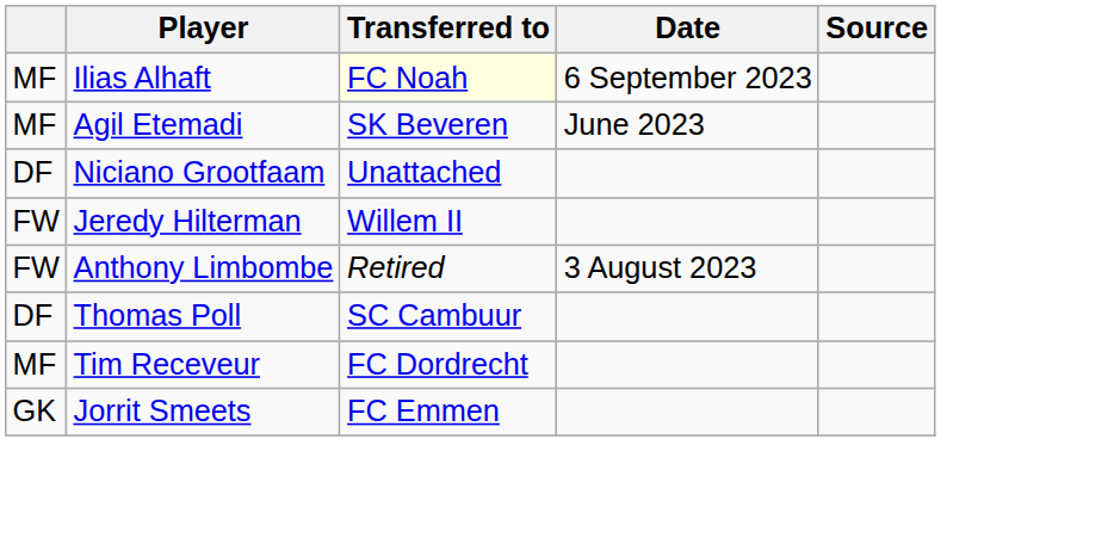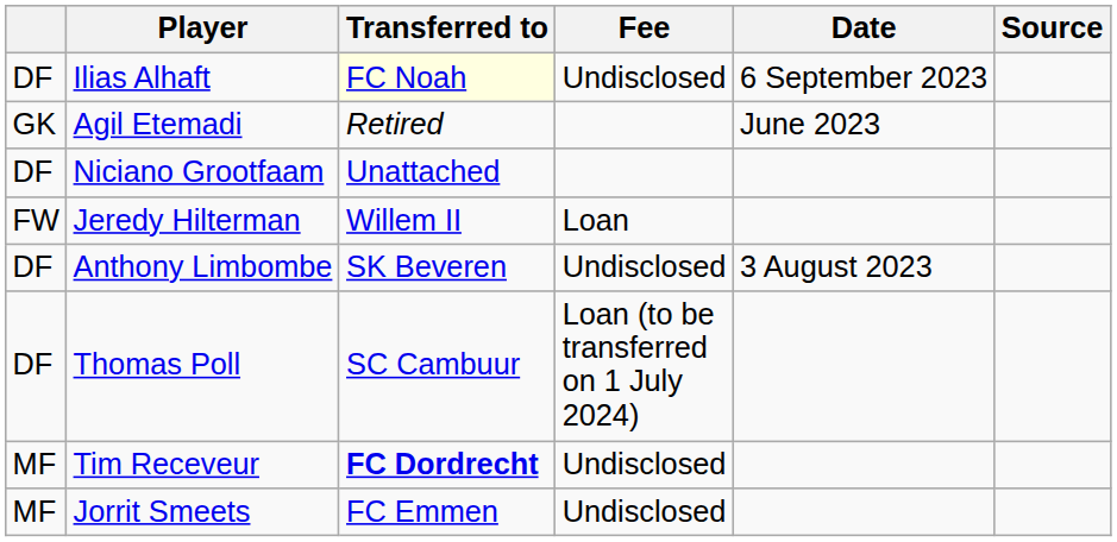+ column: Fee | Undisclosed | Loan | Undisclosed | Loan (to be transferred on 1 July 2024) | Undisclosed | Undisclosed
Ilias Alhaft | column 1: MF -> DF
Agil Etemadi | column 1: MF -> GK
Agil Etemadi | Transferred to: SK Beveren -> Retired
Anthony Limbombe | column 1: FW -> DF
Anthony Limbombe | Transferred to: Retired -> SK Beveren
Tim Receveur | Transferred to: normal -> bold
Jorrit Smeets | column 1: GK -> MF
